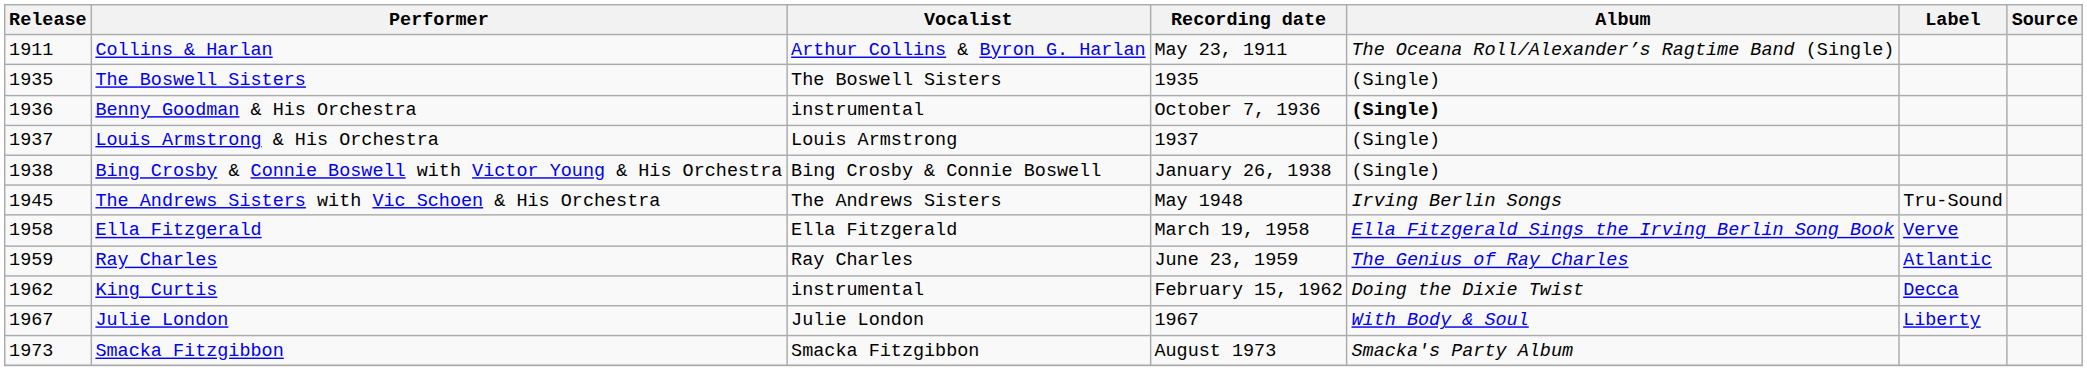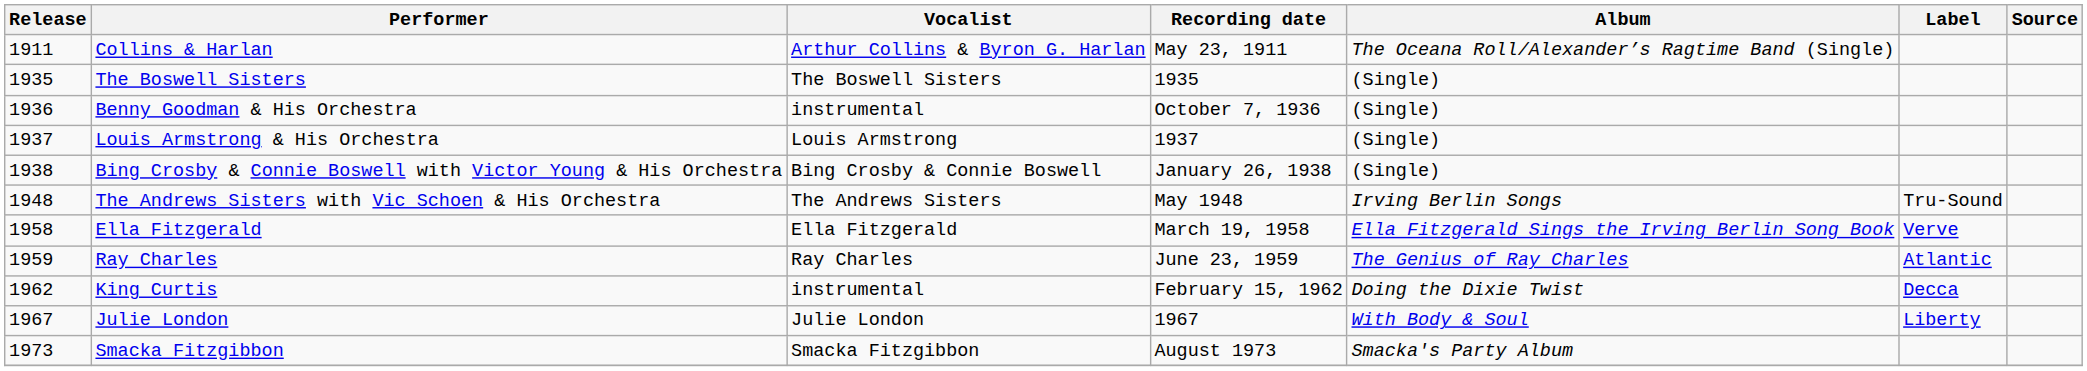Benny Goodman & His Orchestra | Album: bold -> normal
The Andrews Sisters with Vic Schoen & His Orchestra | Release: 1945 -> 1948
